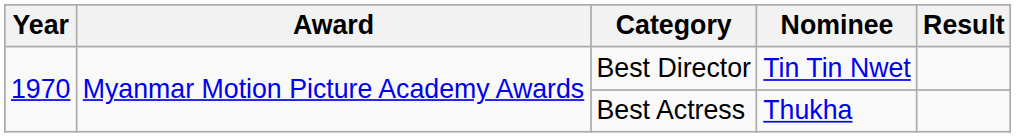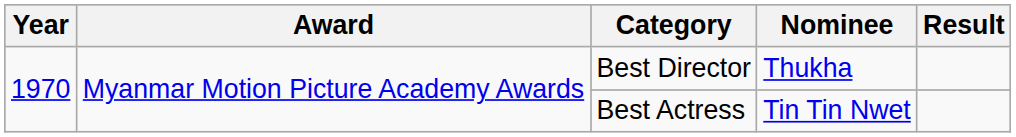Best Director | Nominee: Tin Tin Nwet -> Thukha
Best Actress | Nominee: Thukha -> Tin Tin Nwet
